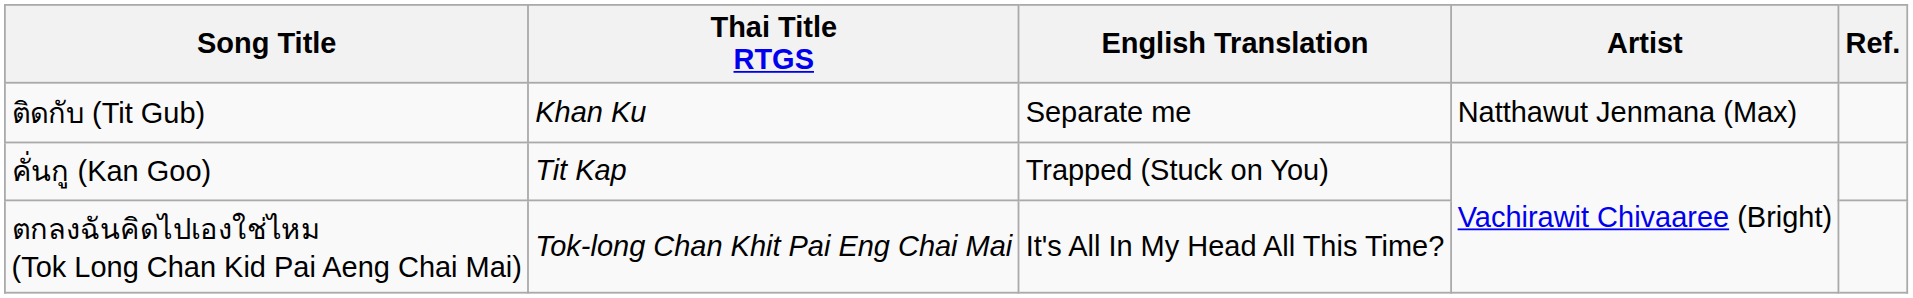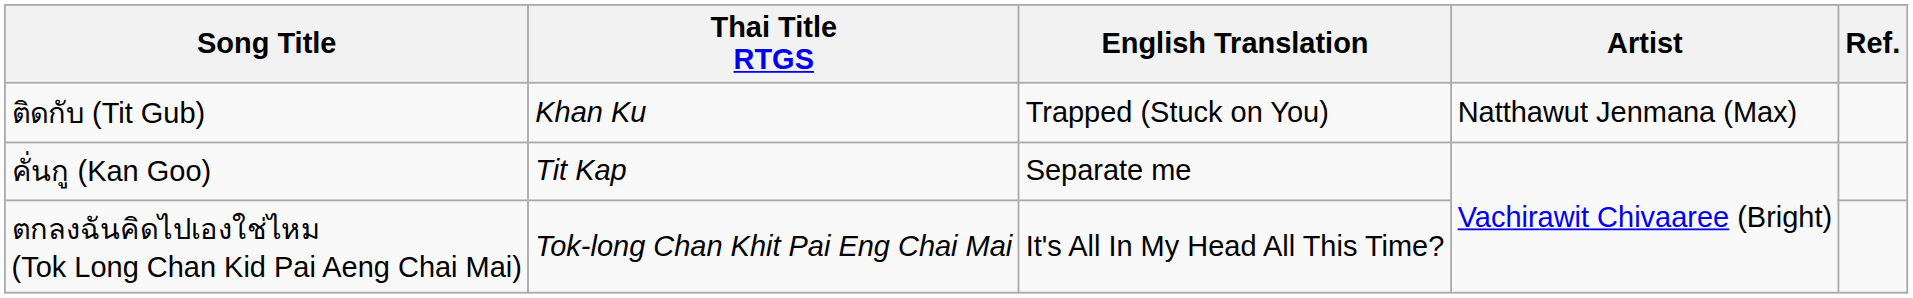ติดกับ (Tit Gub) | English Translation: Separate me -> Trapped (Stuck on You)
คั่นกู (Kan Goo) | English Translation: Trapped (Stuck on You) -> Separate me
